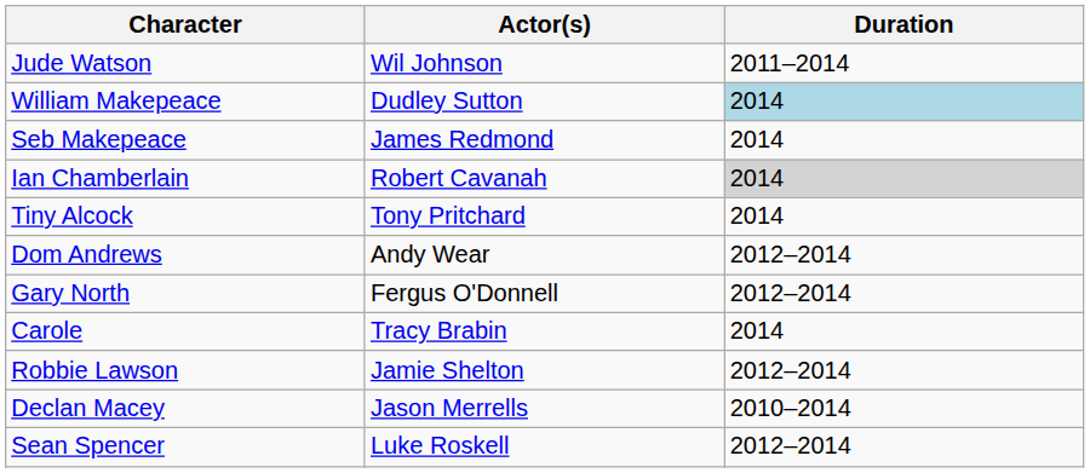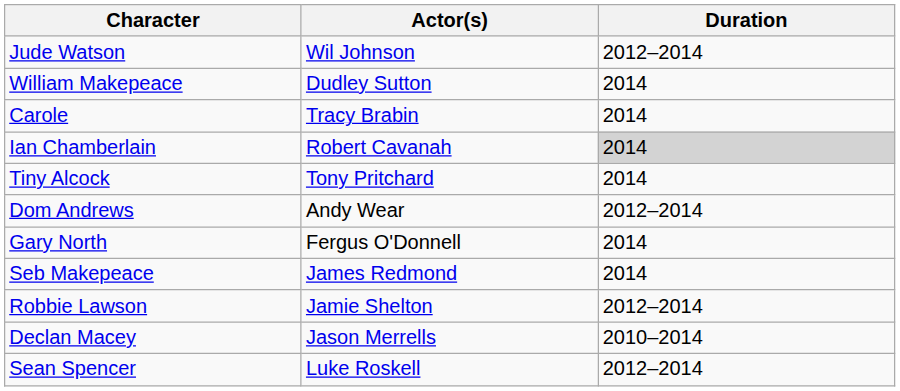Jude Watson | Duration: 2011–2014 -> 2012–2014
William Makepeace | Duration: lightblue background -> no background
rows swapped: Seb Makepeace <-> Carole
Gary North | Duration: 2012–2014 -> 2014
